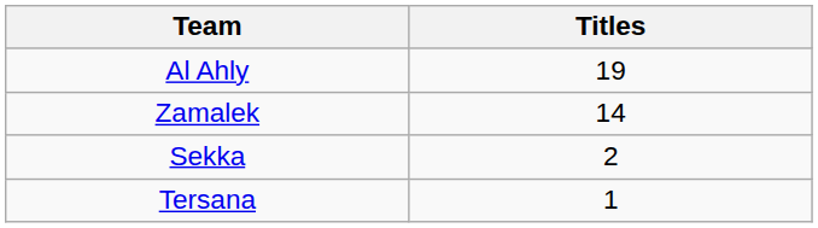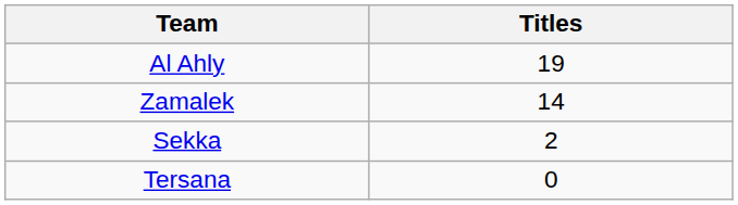Tersana | Titles: 1 -> 0
